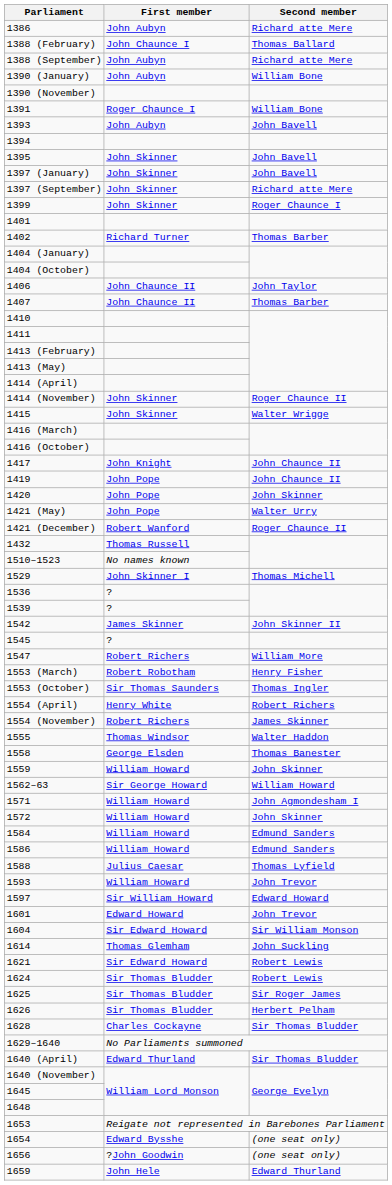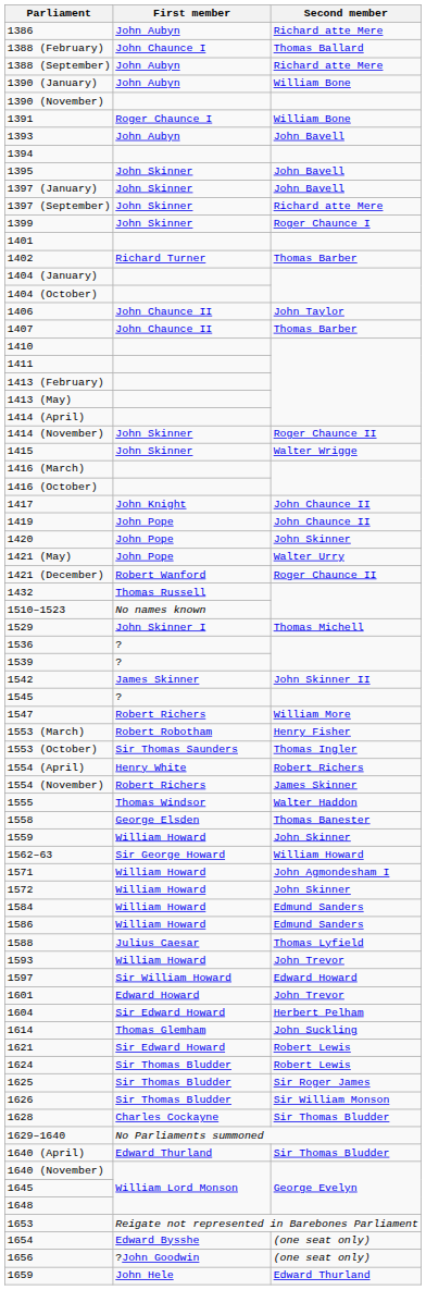1604 | Second member: Sir William Monson -> Herbert Pelham
1626 | Second member: Herbert Pelham -> Sir William Monson
